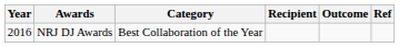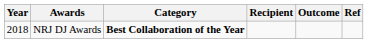NRJ DJ Awards | Year: 2016 -> 2018
NRJ DJ Awards | Category: normal -> bold
